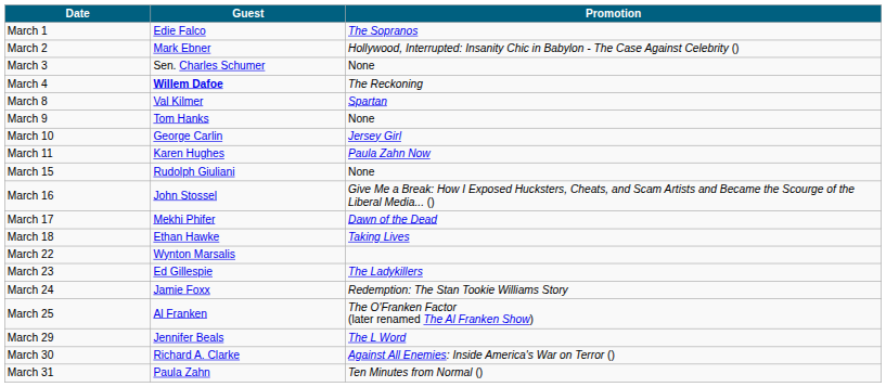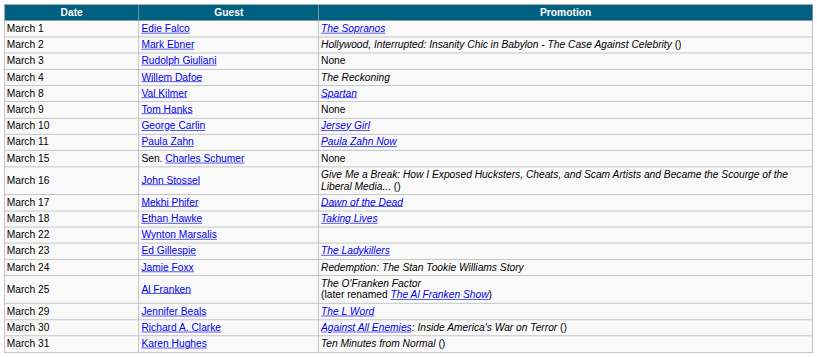March 3 | Guest: Sen. Charles Schumer -> Rudolph Giuliani
March 4 | Guest: bold -> normal
March 11 | Guest: Karen Hughes -> Paula Zahn
March 15 | Guest: Rudolph Giuliani -> Sen. Charles Schumer
March 31 | Guest: Paula Zahn -> Karen Hughes
